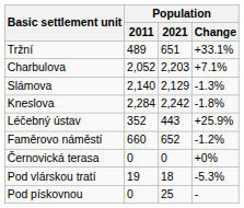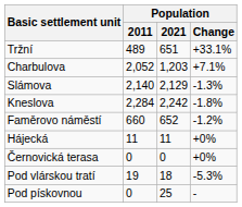Charbulova | Population / 2021: 2,203 -> 1,203
- row: Léčebný ústav | 352 | 443 | +25.9%
+ row: Hájecká | 11 | 11 | +0%
